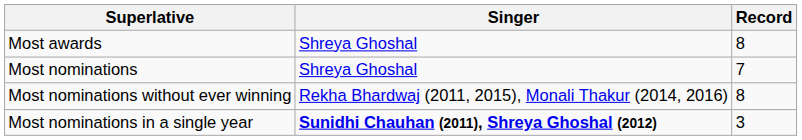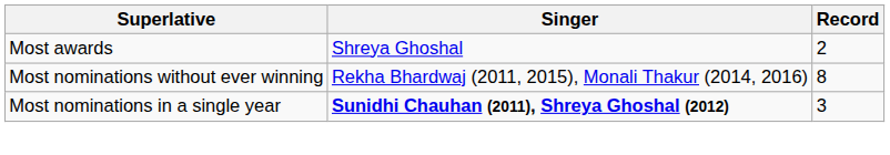Most awards | Record: 8 -> 2
- row: Most nominations | Shreya Ghoshal | 7
